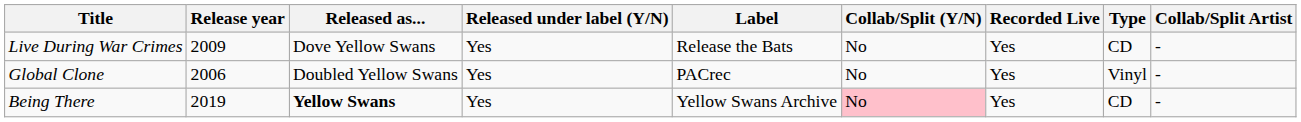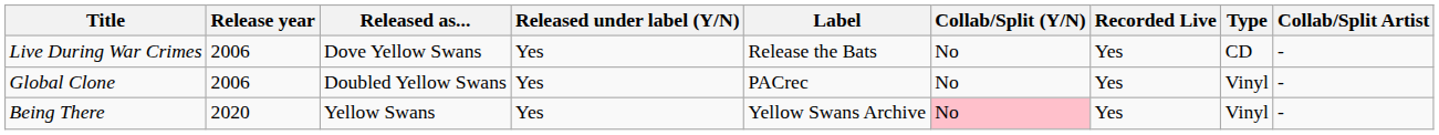Live During War Crimes | Release year: 2009 -> 2006
Being There | Release year: 2019 -> 2020
Being There | Released as...: bold -> normal
Being There | Type: CD -> Vinyl
